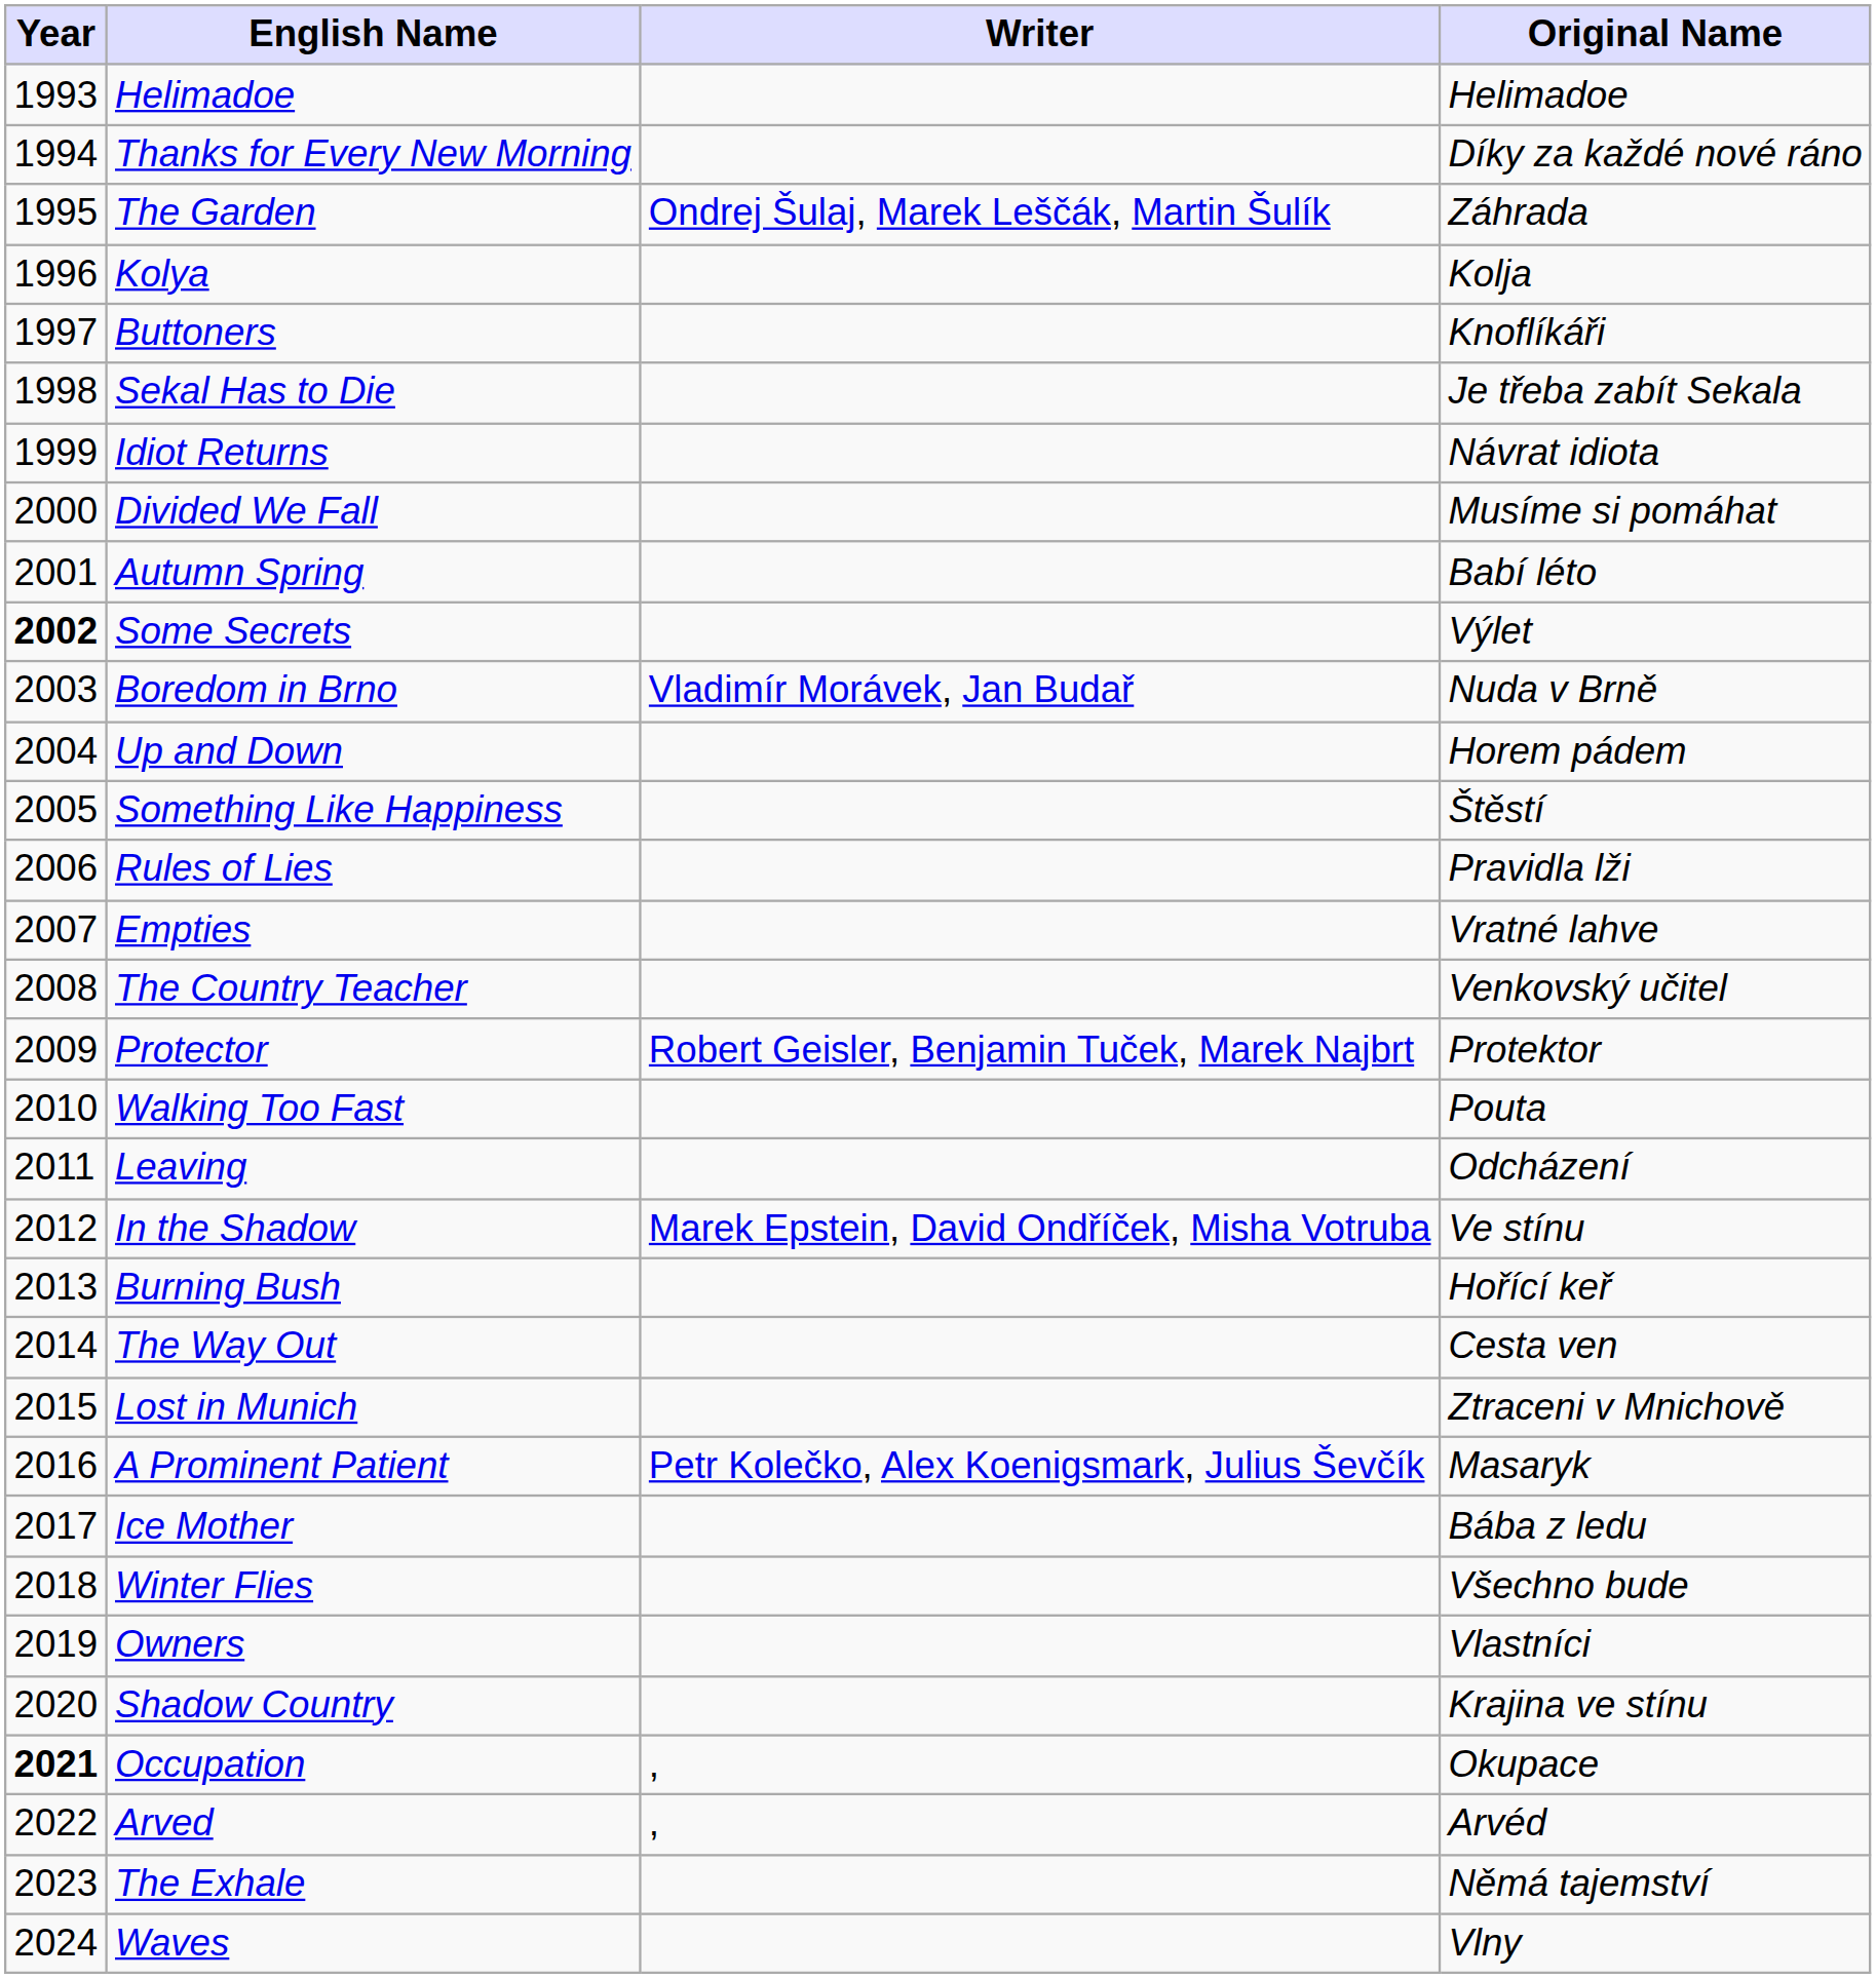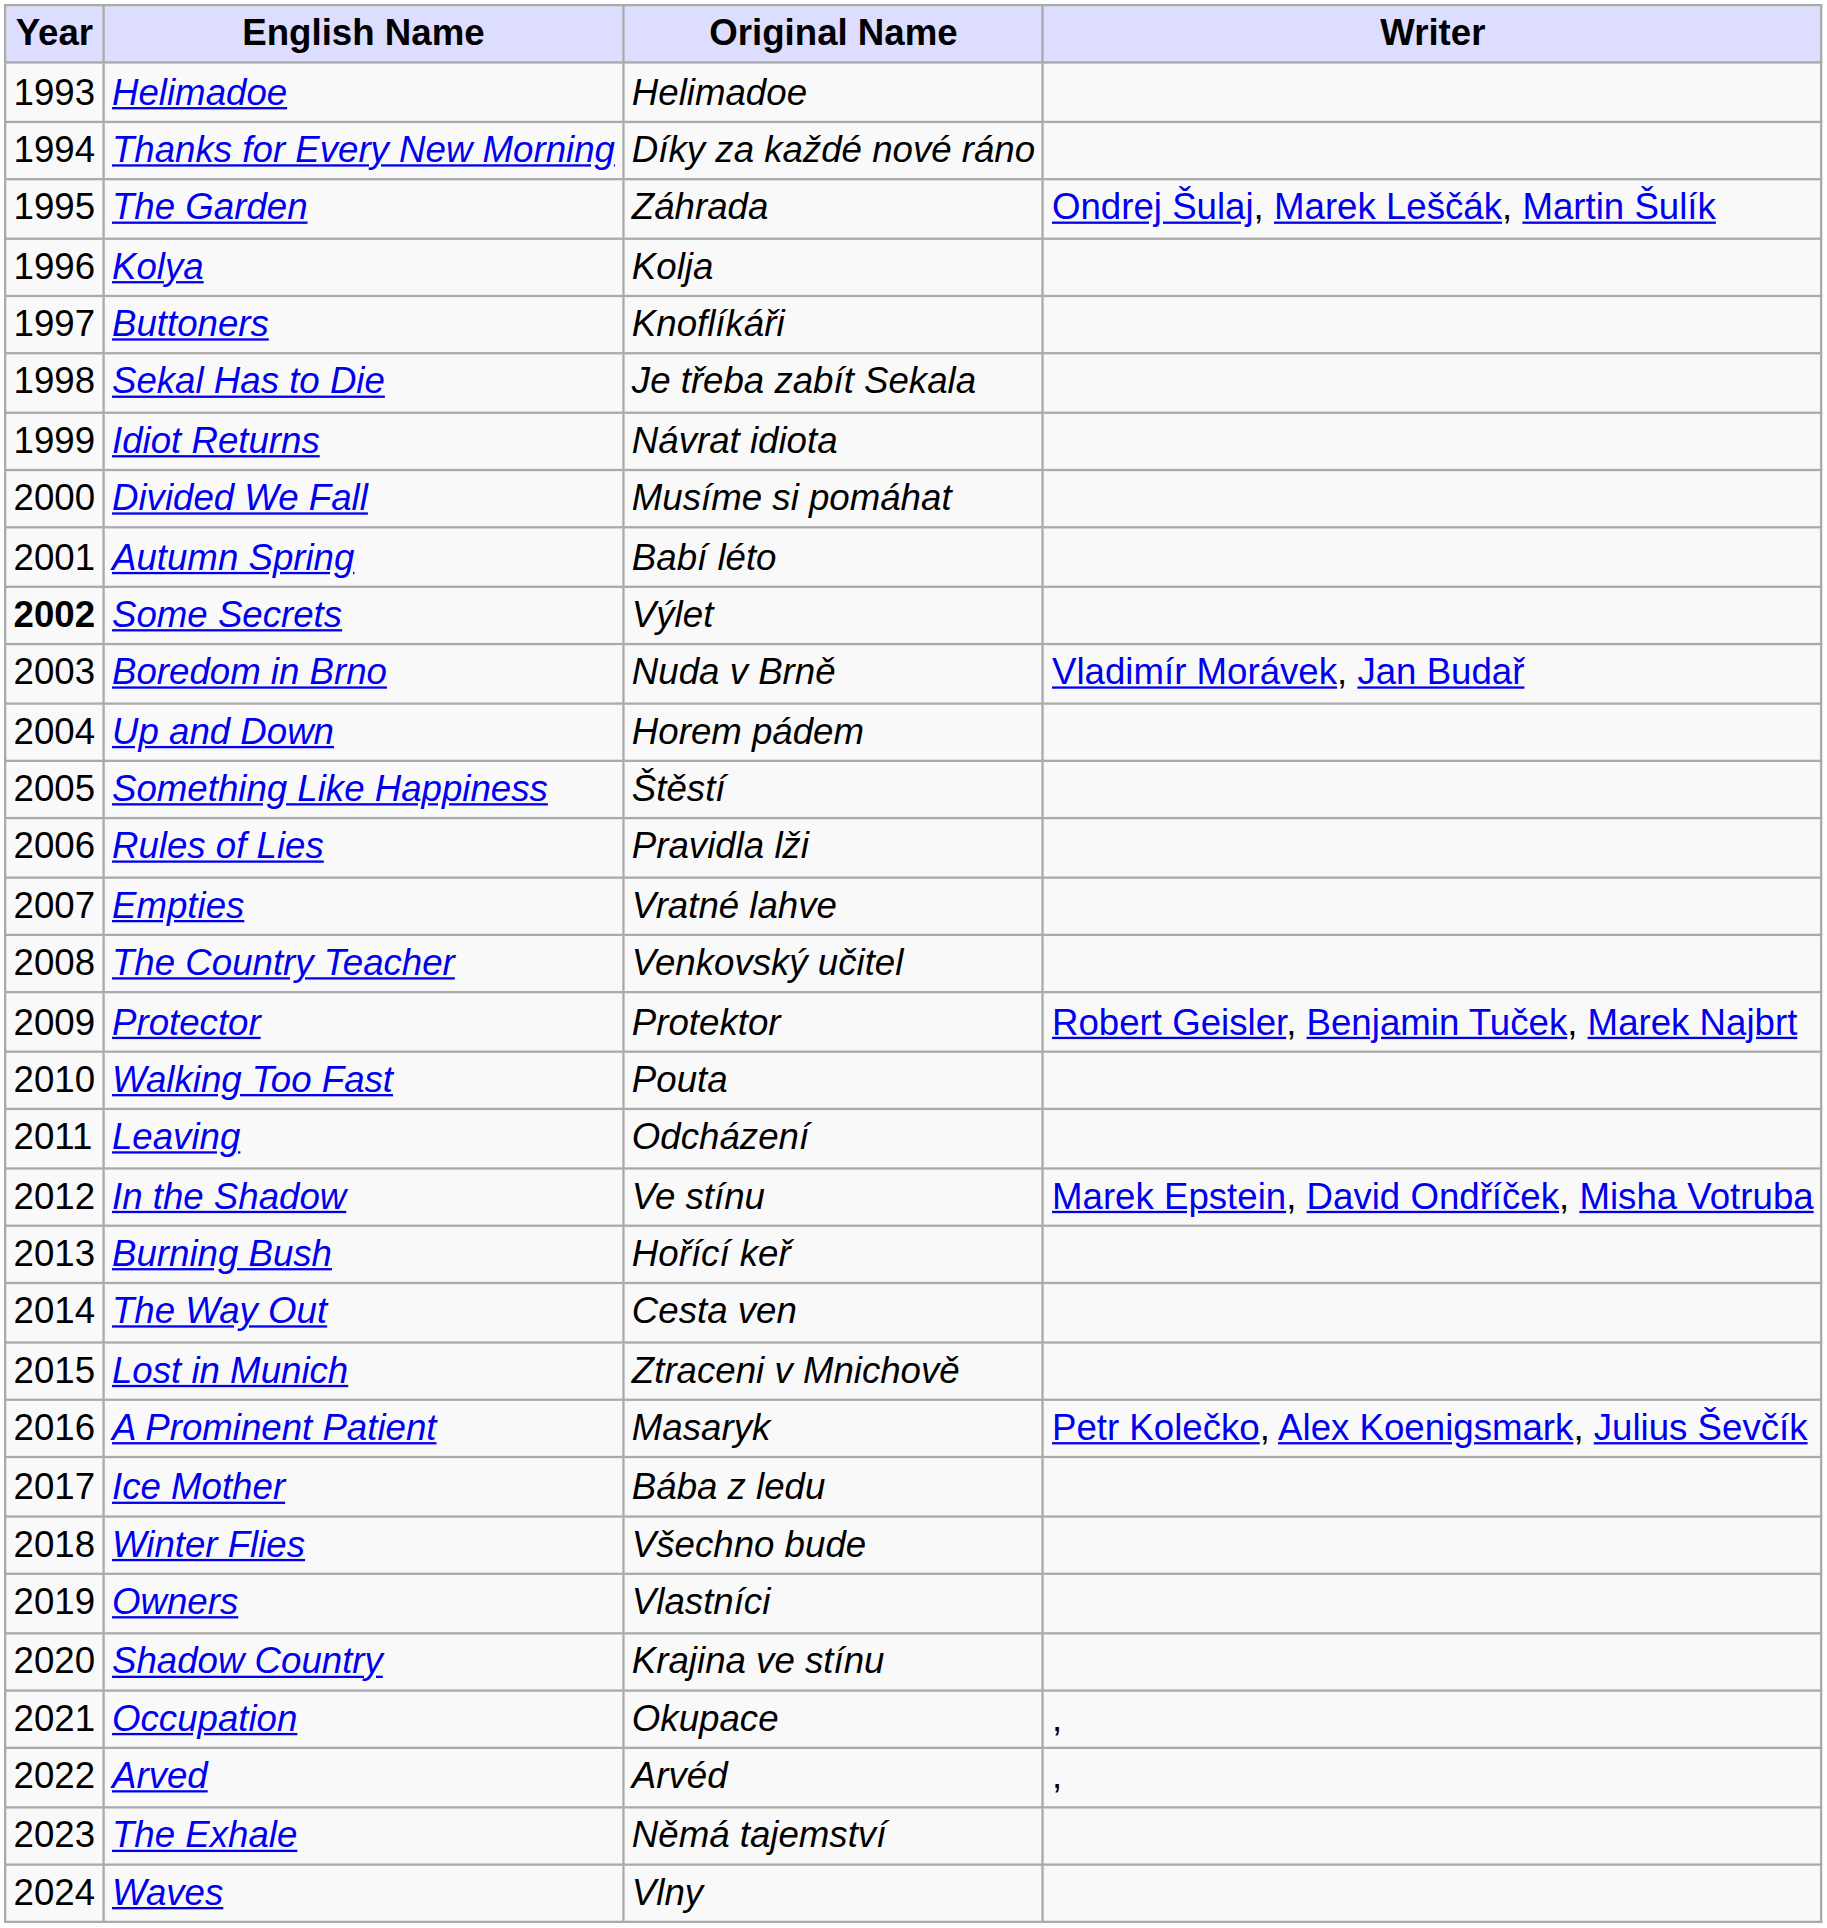columns swapped: Original Name <-> Writer
Occupation | Year: bold -> normal
